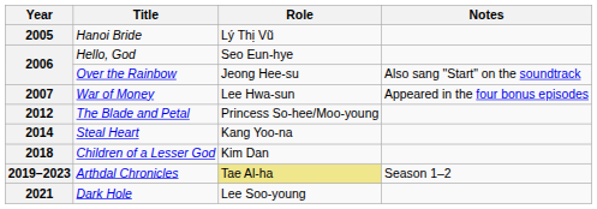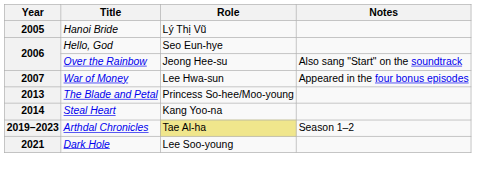The Blade and Petal | Year: 2012 -> 2013
- row: 2018 | Children of a Lesser God | Kim Dan
